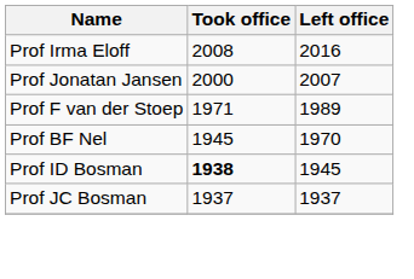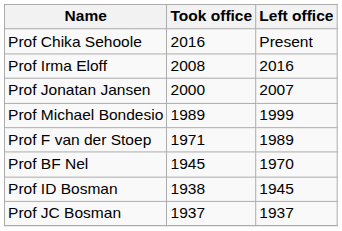+ row: Prof Chika Sehoole | 2016 | Present
+ row: Prof Michael Bondesio | 1989 | 1999
Prof ID Bosman | Took office: bold -> normal
